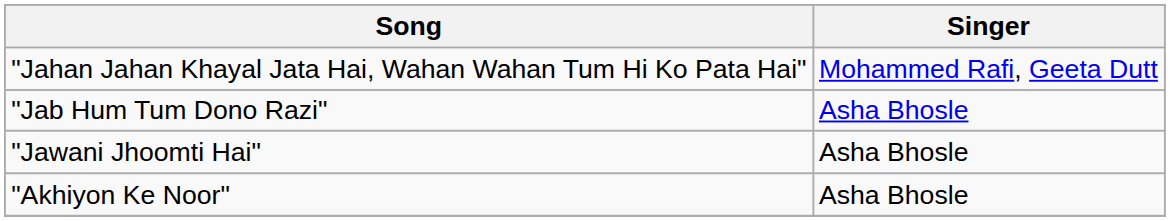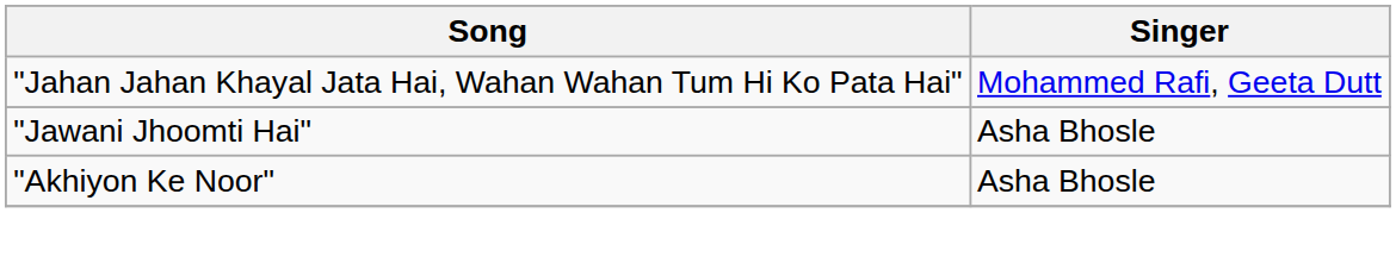- row: "Jab Hum Tum Dono Razi" | Asha Bhosle
